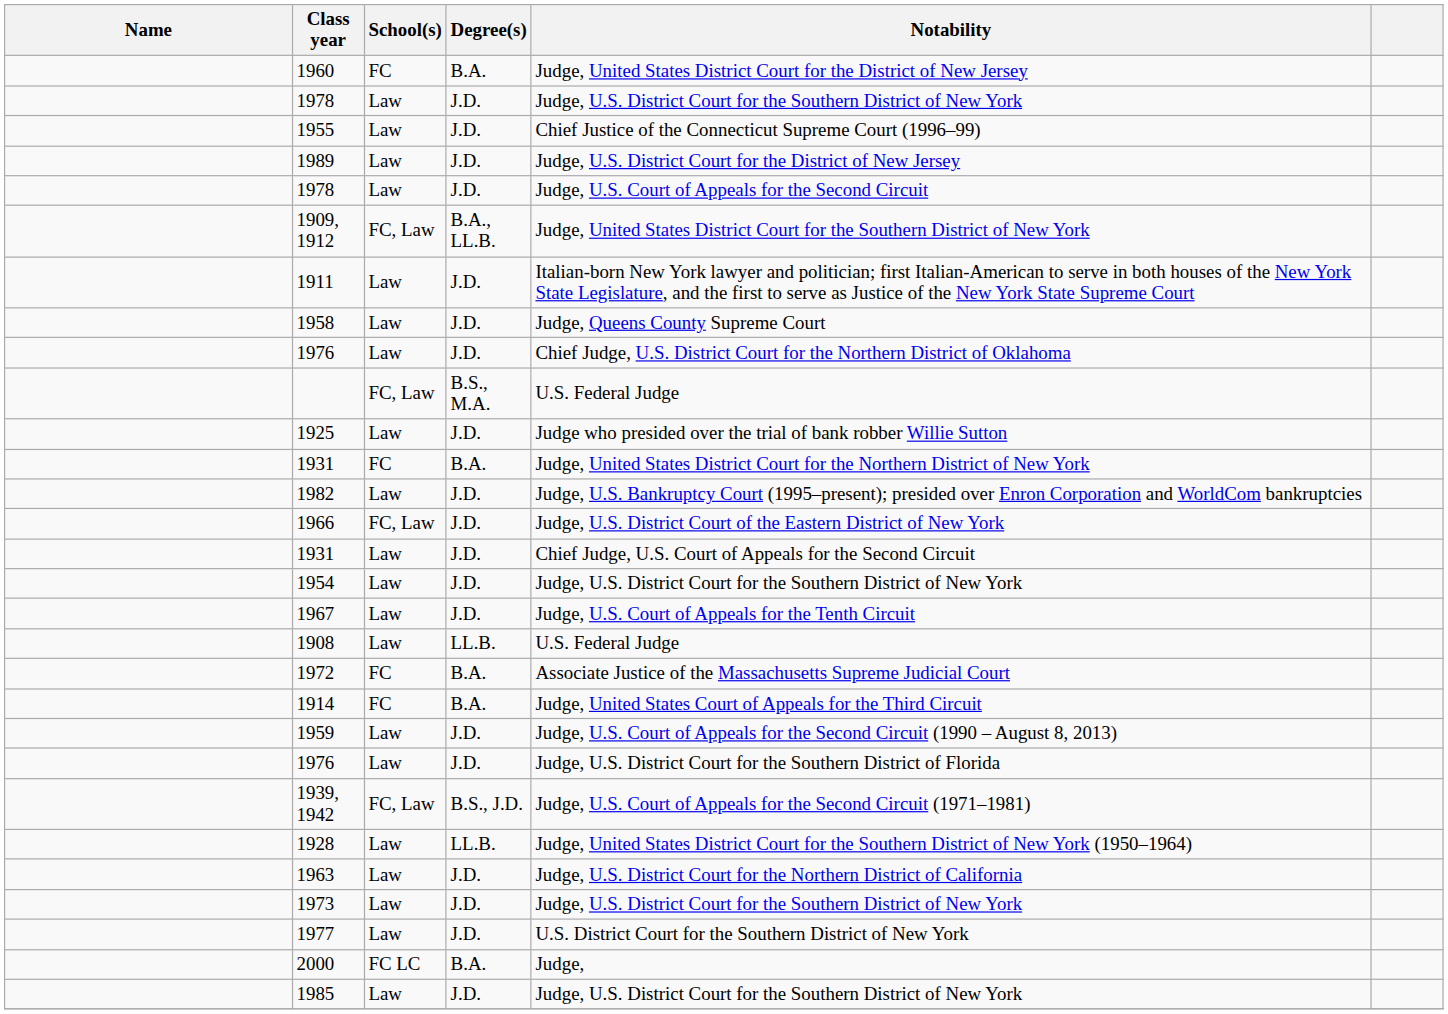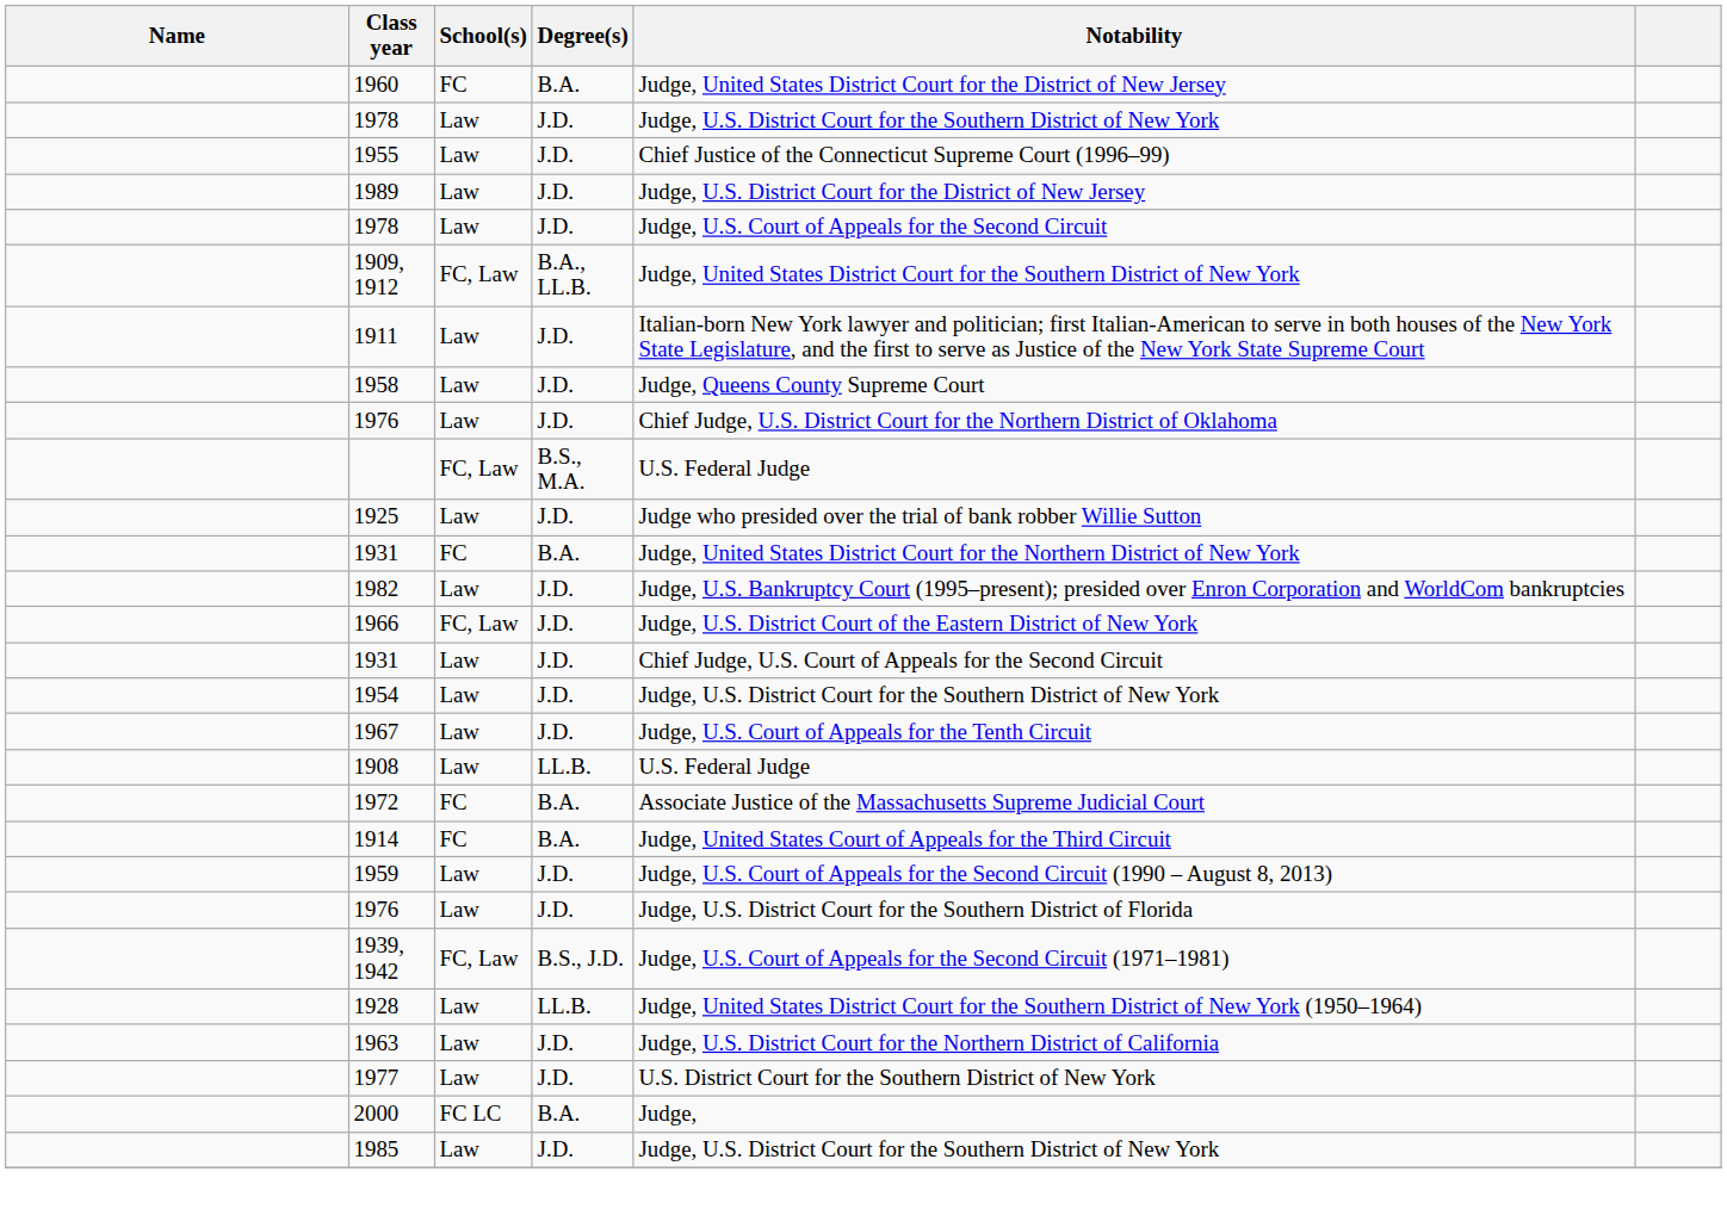- row: 1973 | Law | J.D. | Judge, U.S. District Court for the Southern District of New York
